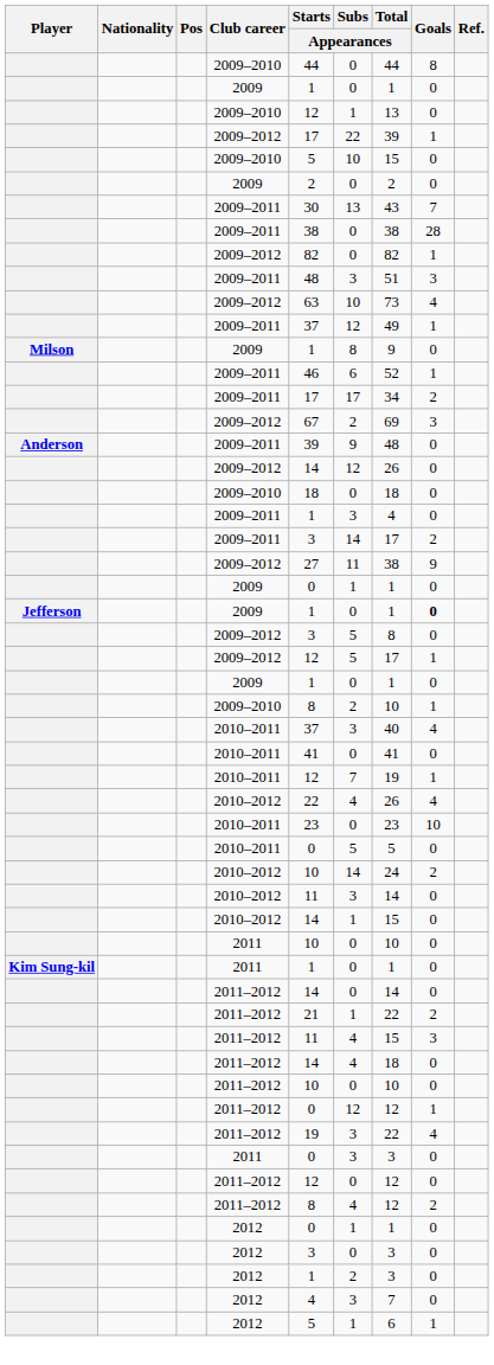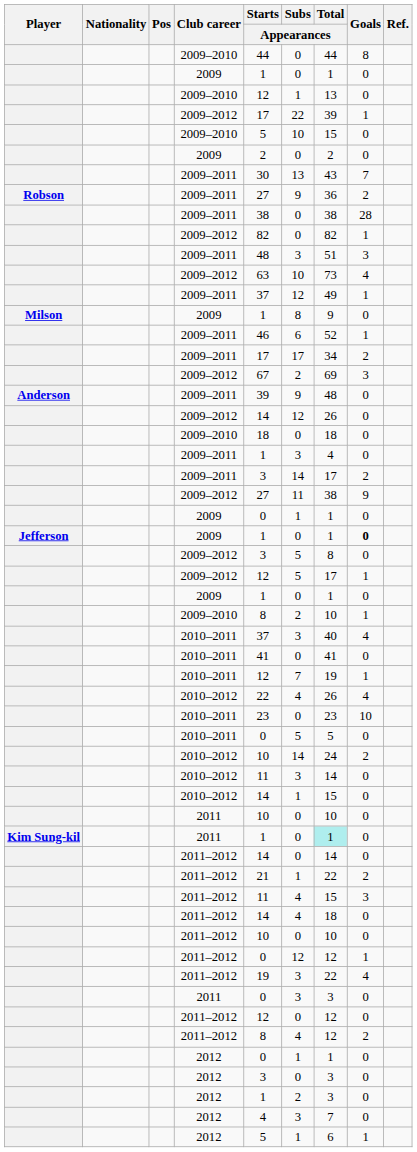+ row: Robson | 2009–2011 | 27 | 9 | 36 | 2
Kim Sung-kil / 2011 | Total / Appearances: no background -> paleturquoise background
